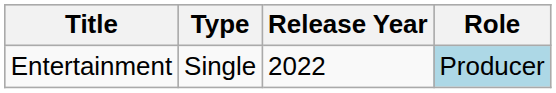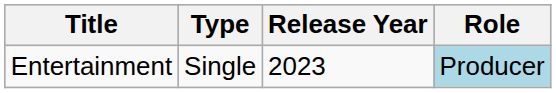Entertainment | Release Year: 2022 -> 2023
